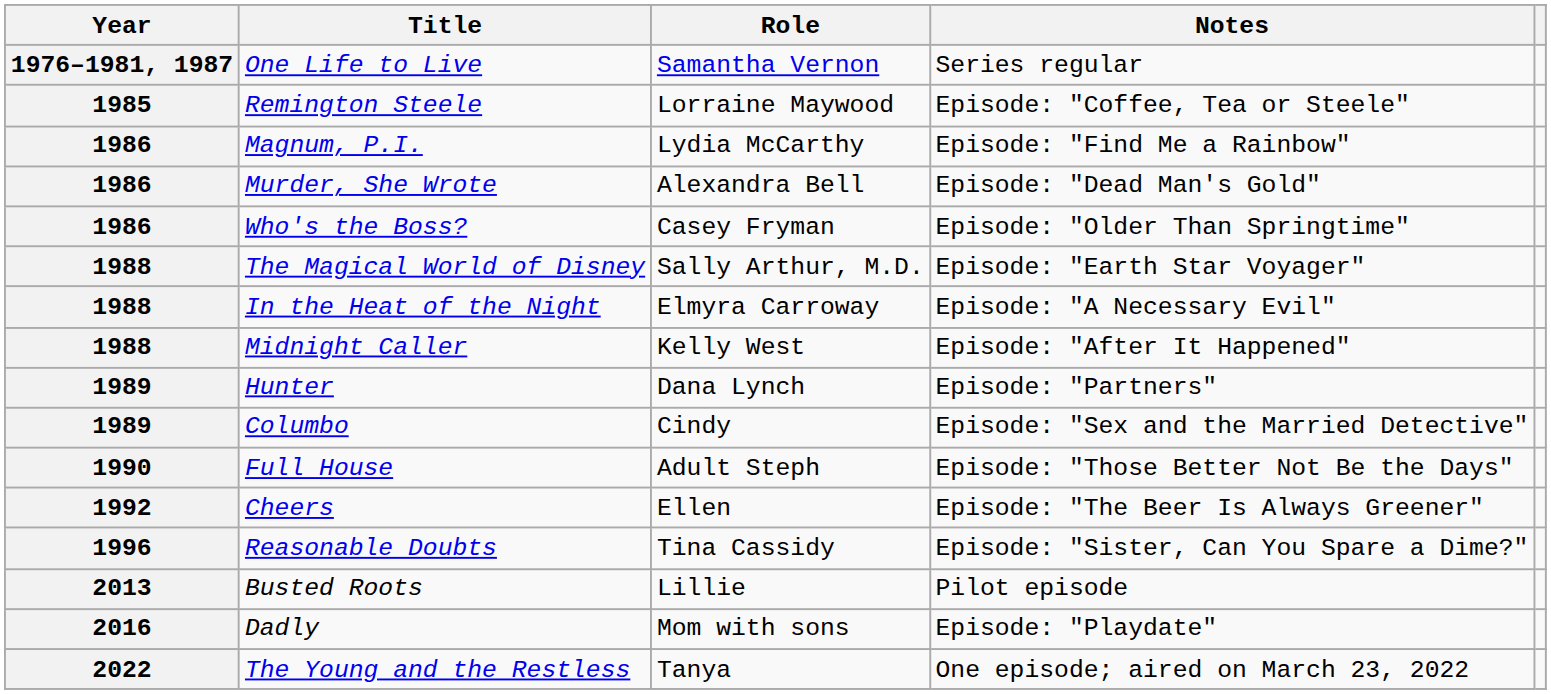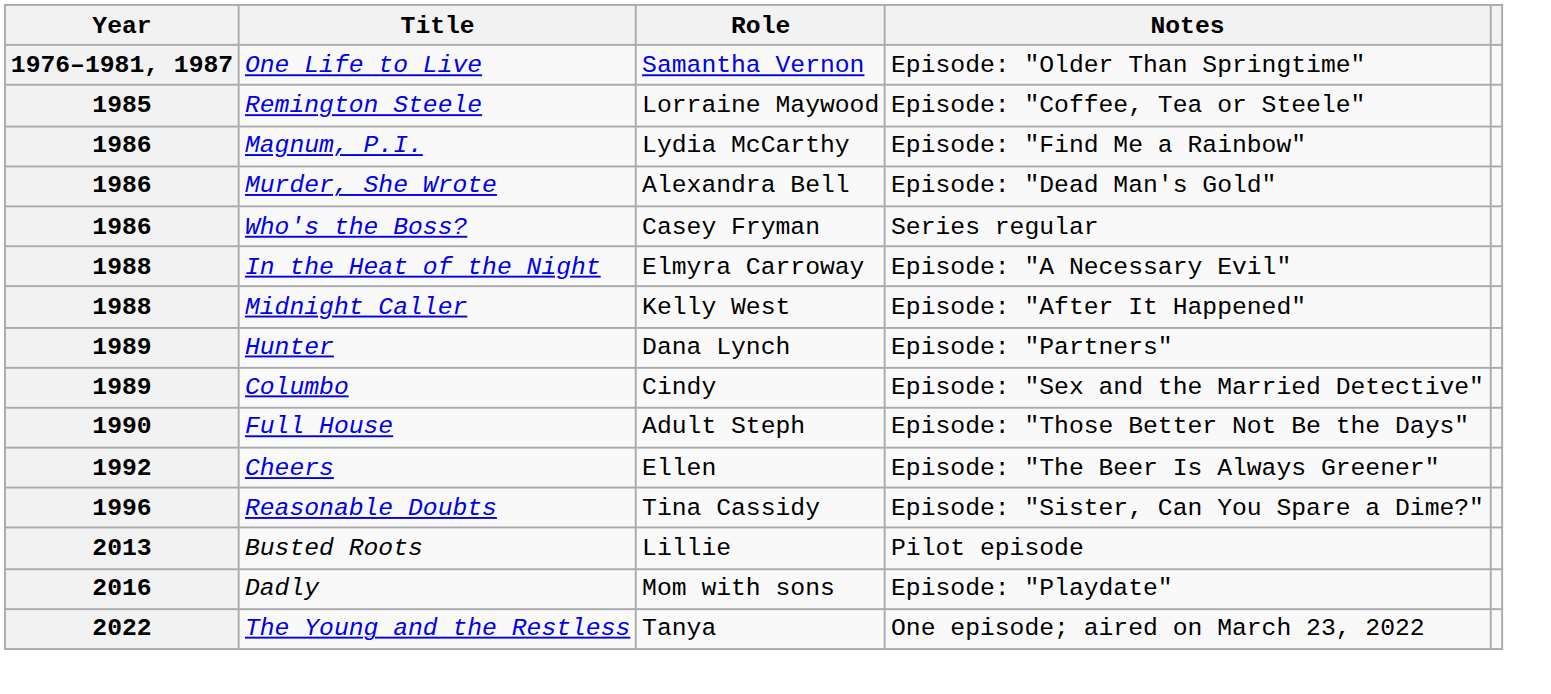One Life to Live | Notes: Series regular -> Episode: "Older Than Springtime"
Who's the Boss? | Notes: Episode: "Older Than Springtime" -> Series regular
- row: 1988 | The Magical World of Disney | Sally Arthur, M.D. | Episode: "Earth Star Voyager"
